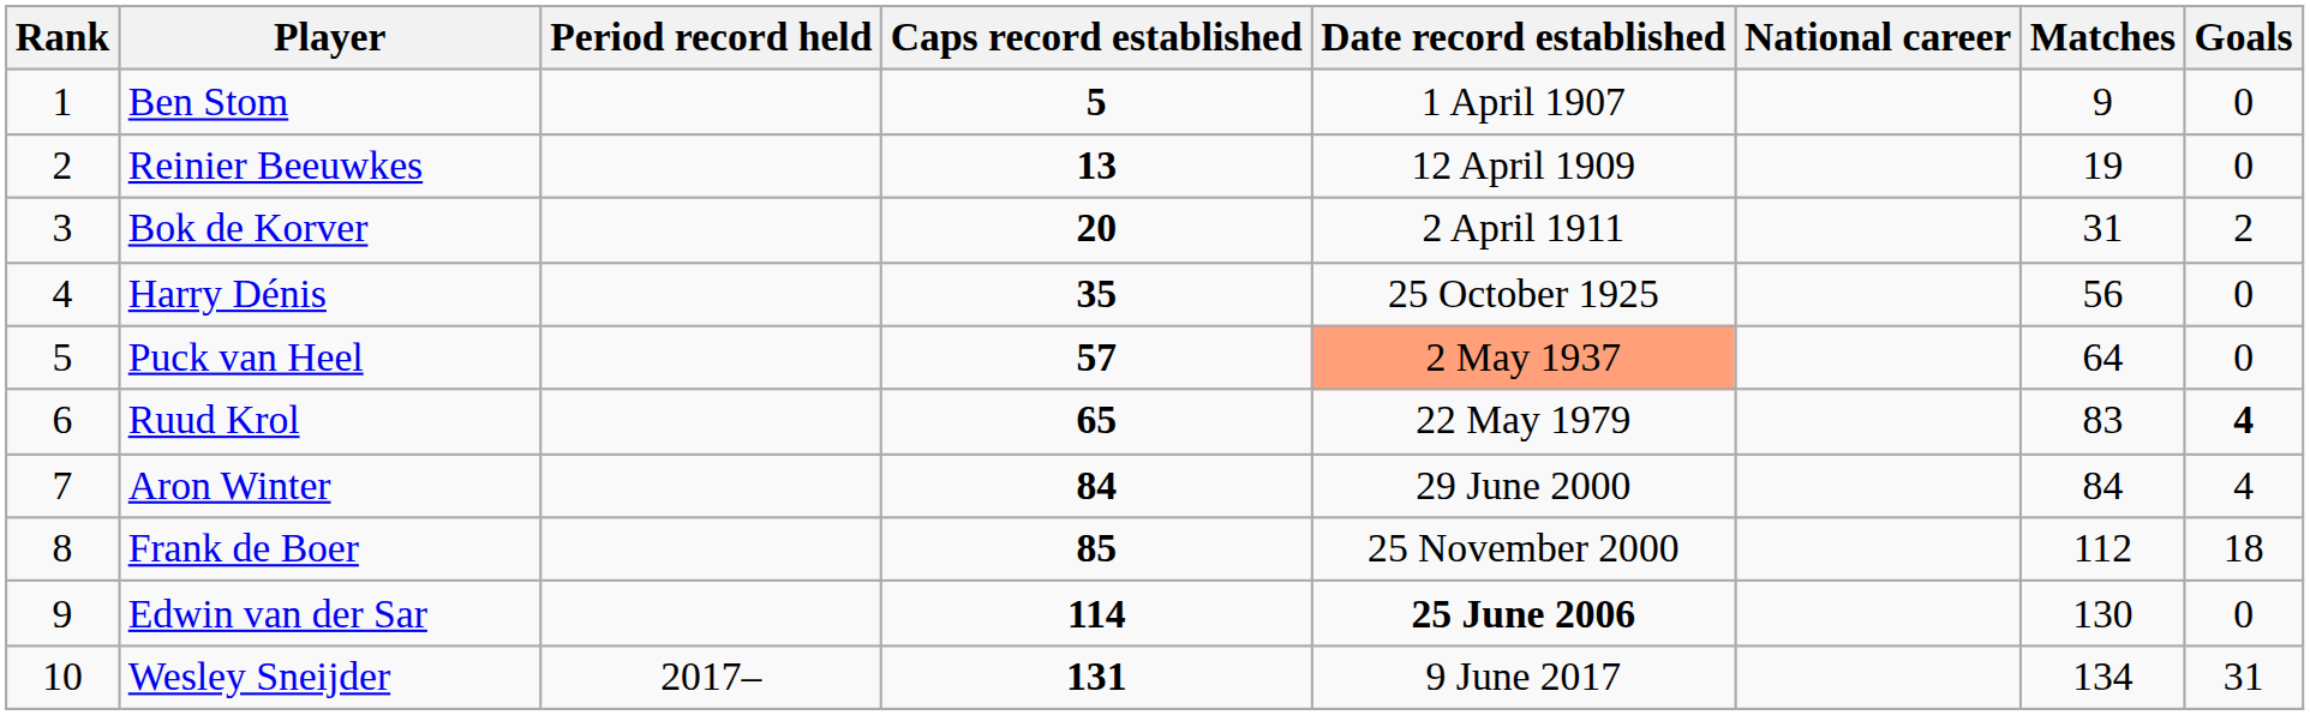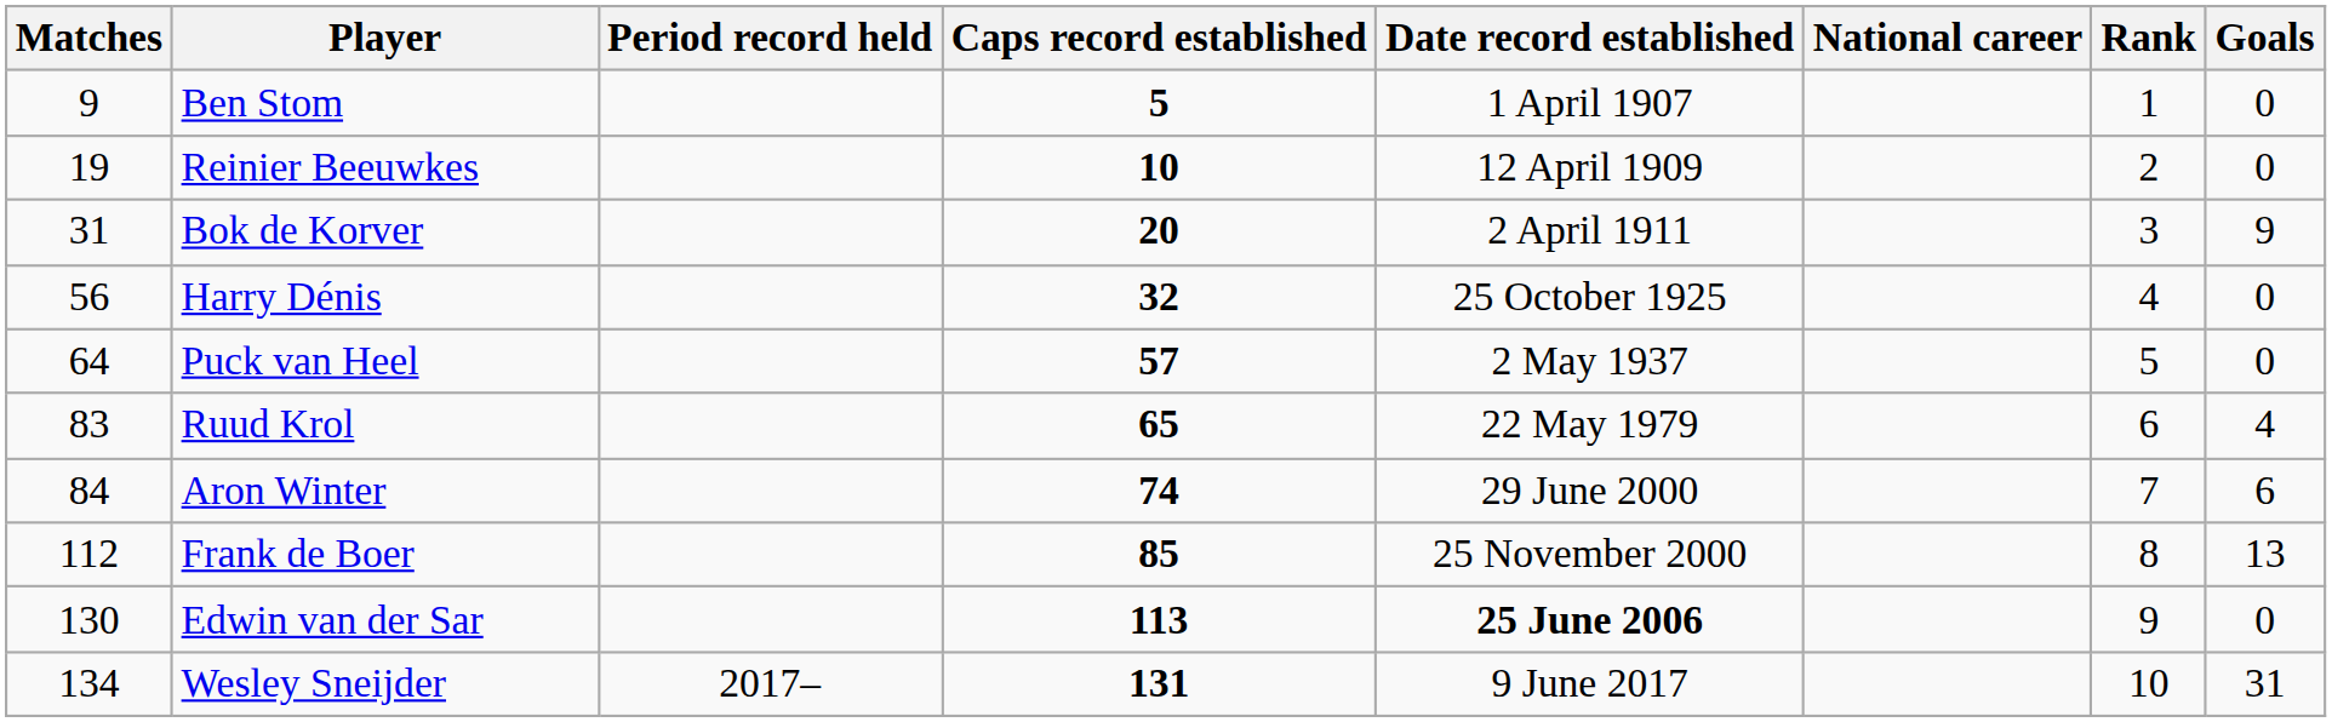columns swapped: Rank <-> Matches
Reinier Beeuwkes | Caps record established: 13 -> 10
Bok de Korver | Goals: 2 -> 9
Harry Dénis | Caps record established: 35 -> 32
Puck van Heel | Date record established: lightsalmon background -> no background
Ruud Krol | Goals: bold -> normal
Aron Winter | Caps record established: 84 -> 74
Aron Winter | Goals: 4 -> 6
Frank de Boer | Goals: 18 -> 13
Edwin van der Sar | Caps record established: 114 -> 113
